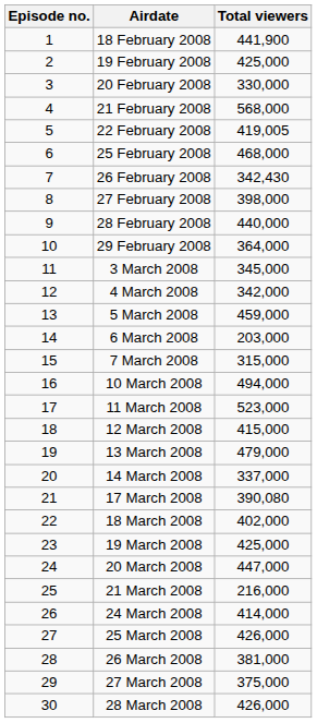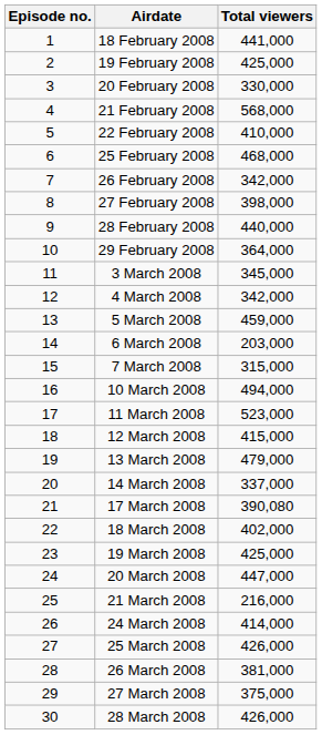18 February 2008 | Total viewers: 441,900 -> 441,000
22 February 2008 | Total viewers: 419,005 -> 410,000
26 February 2008 | Total viewers: 342,430 -> 342,000
